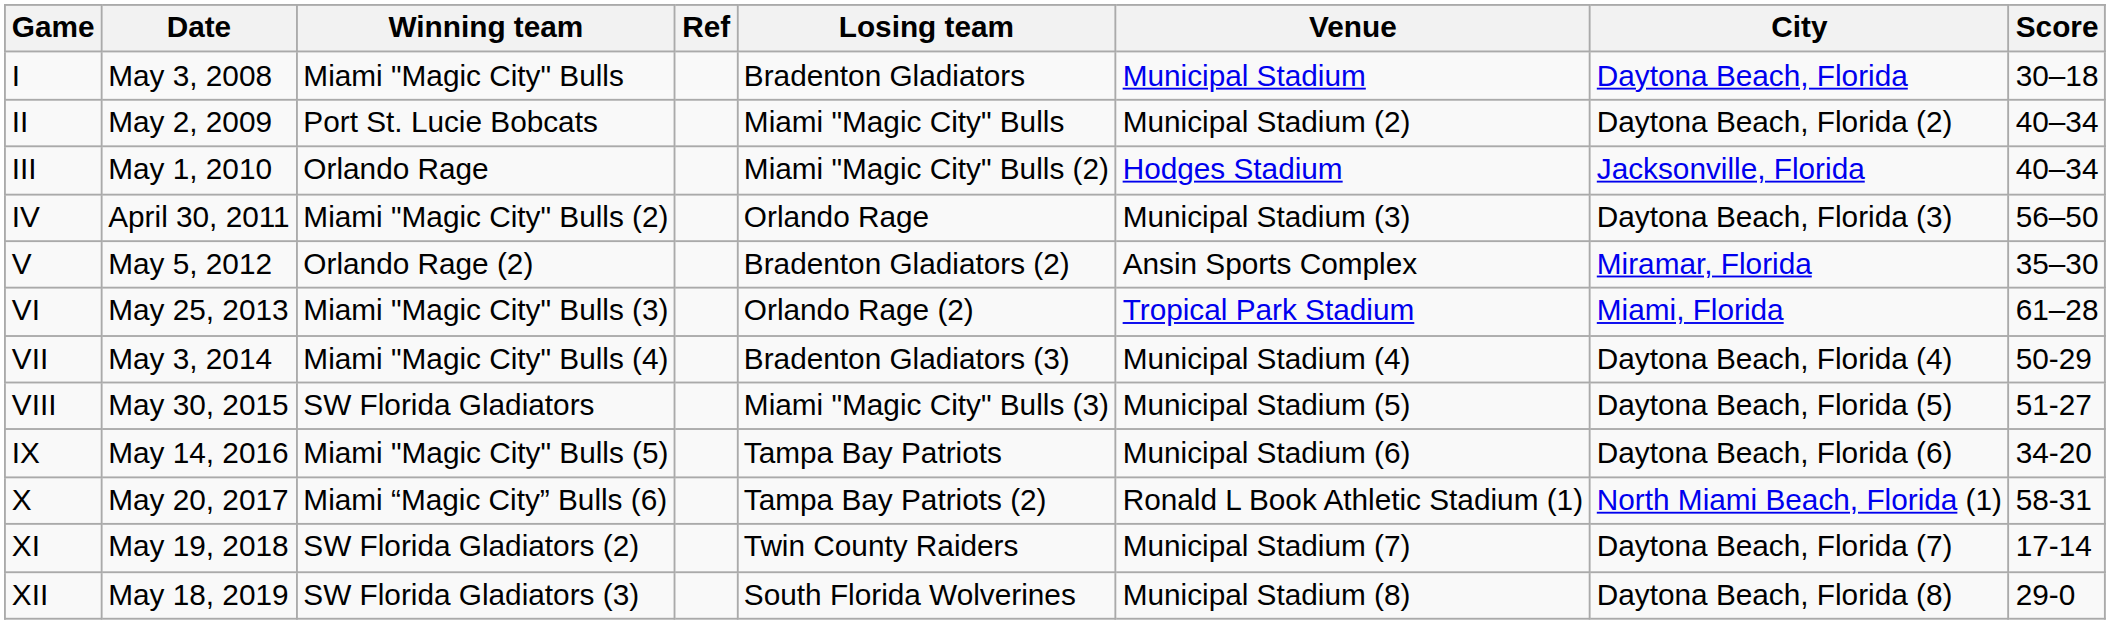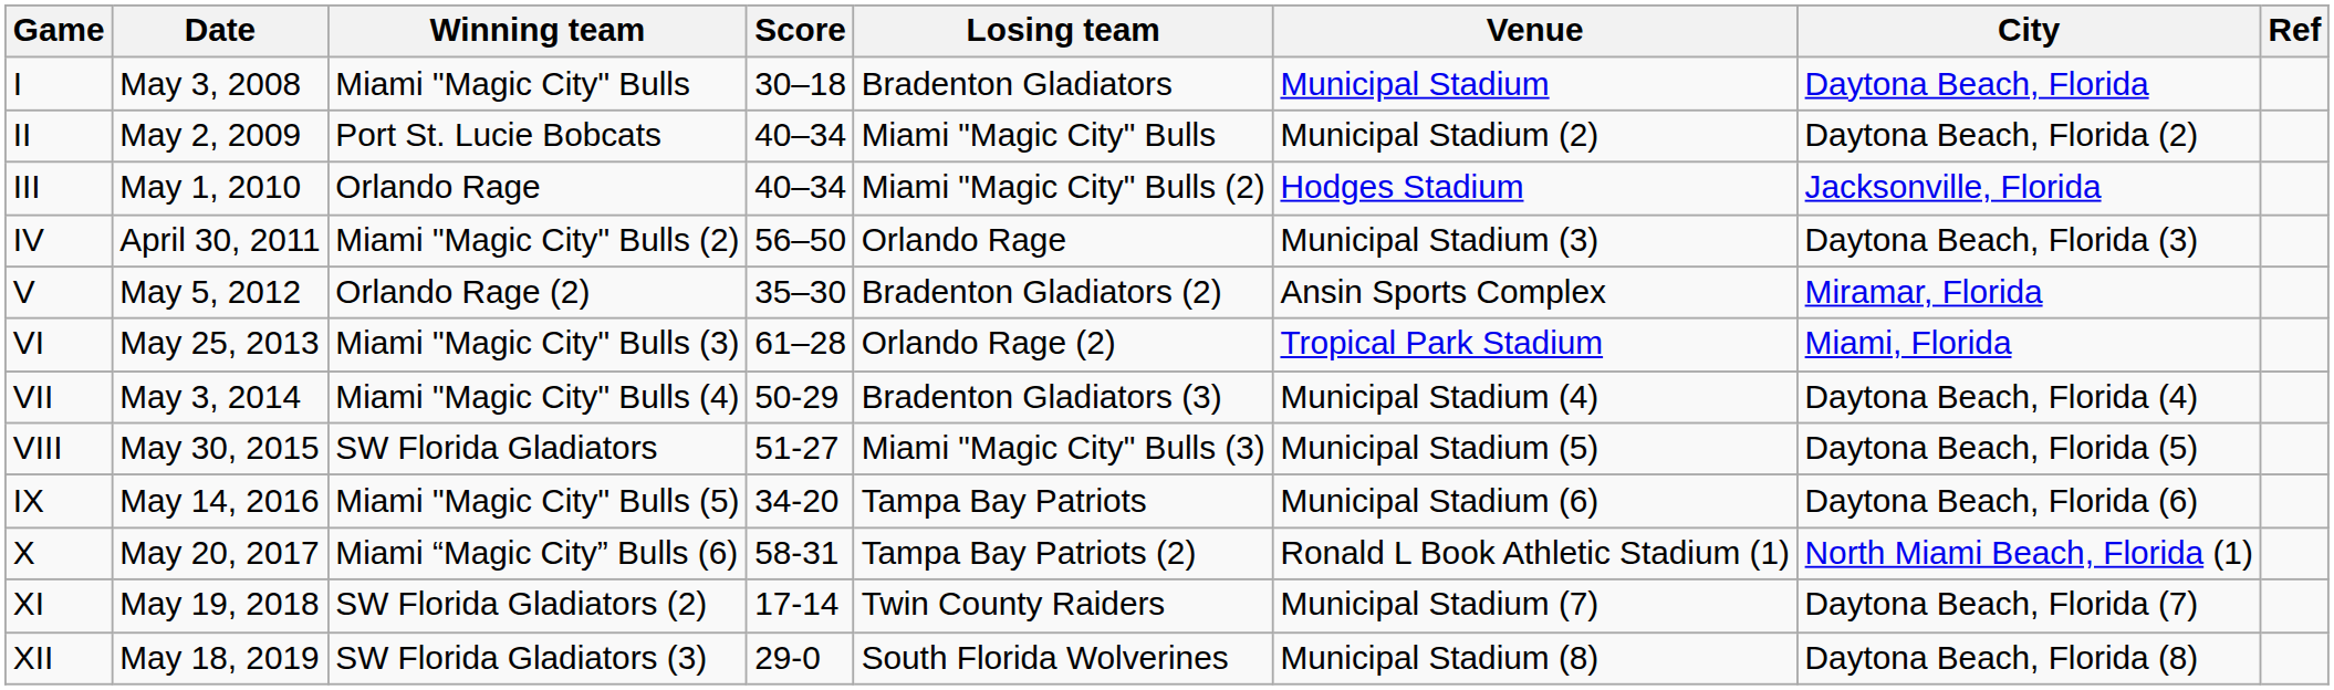columns swapped: Score <-> Ref
